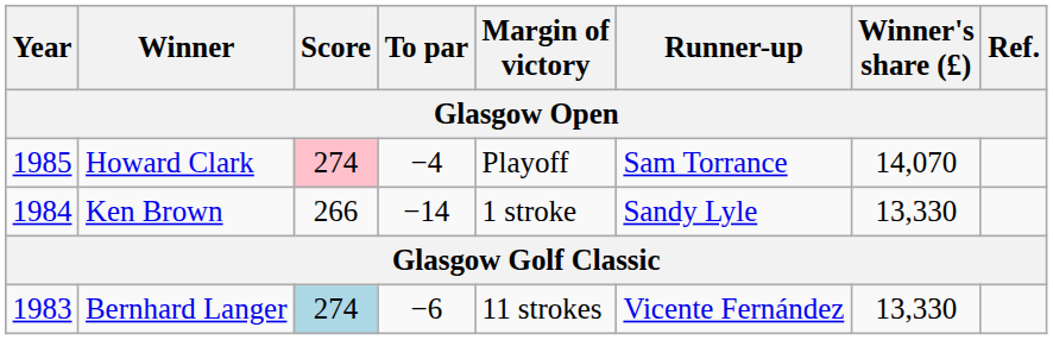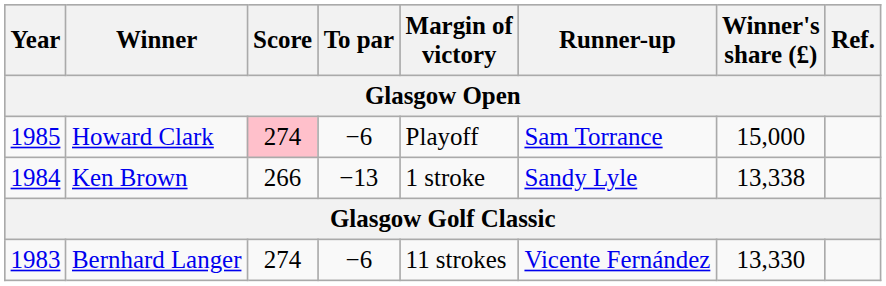Howard Clark | To par: −4 -> −6
Howard Clark | Winner's share (£): 14,070 -> 15,000
Ken Brown | To par: −14 -> −13
Ken Brown | Winner's share (£): 13,330 -> 13,338
Bernhard Langer | Score: lightblue background -> no background
